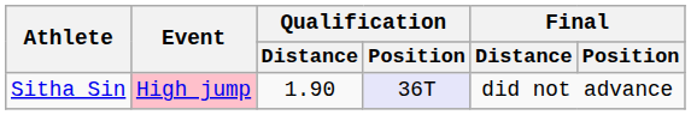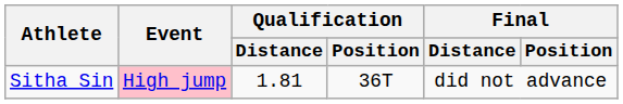Sitha Sin | Qualification / Distance: 1.90 -> 1.81
Sitha Sin | Qualification / Position: lavender background -> no background
